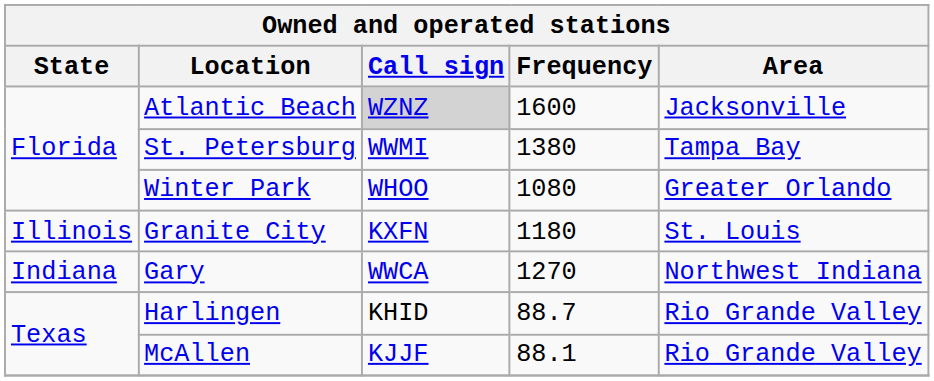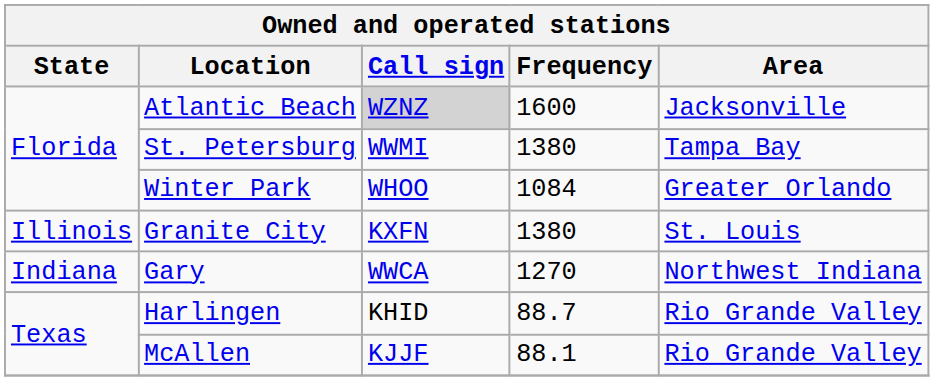Winter Park | Frequency: 1080 -> 1084
Granite City | Frequency: 1180 -> 1380
